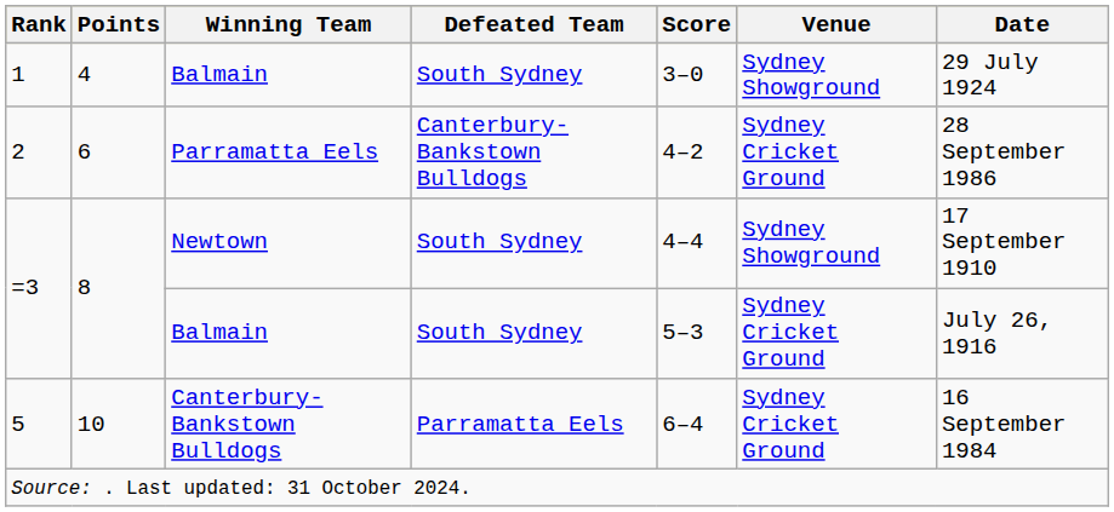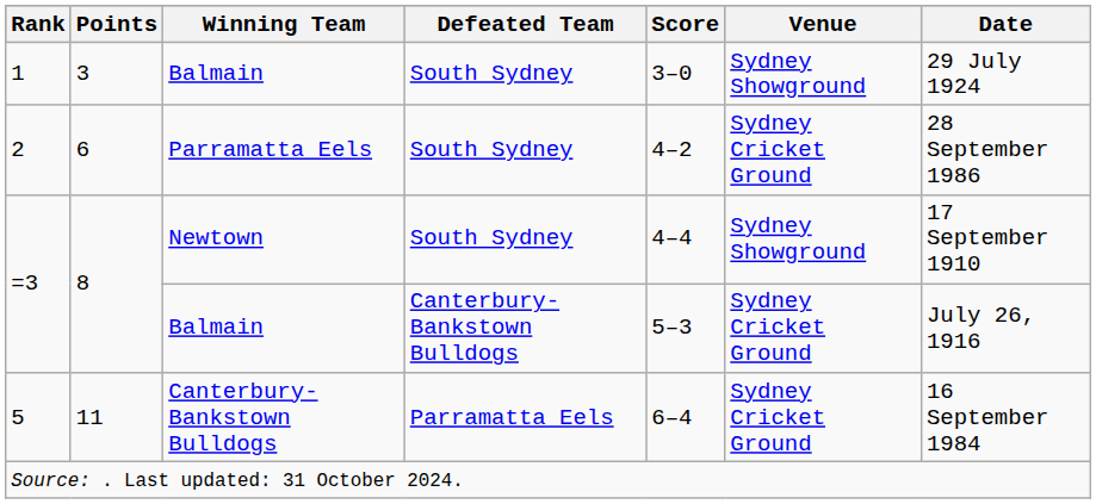1 | Points: 4 -> 3
2 | Defeated Team: Canterbury-Bankstown Bulldogs -> South Sydney
=3 / Balmain | Defeated Team: South Sydney -> Canterbury-Bankstown Bulldogs
5 | Points: 10 -> 11
